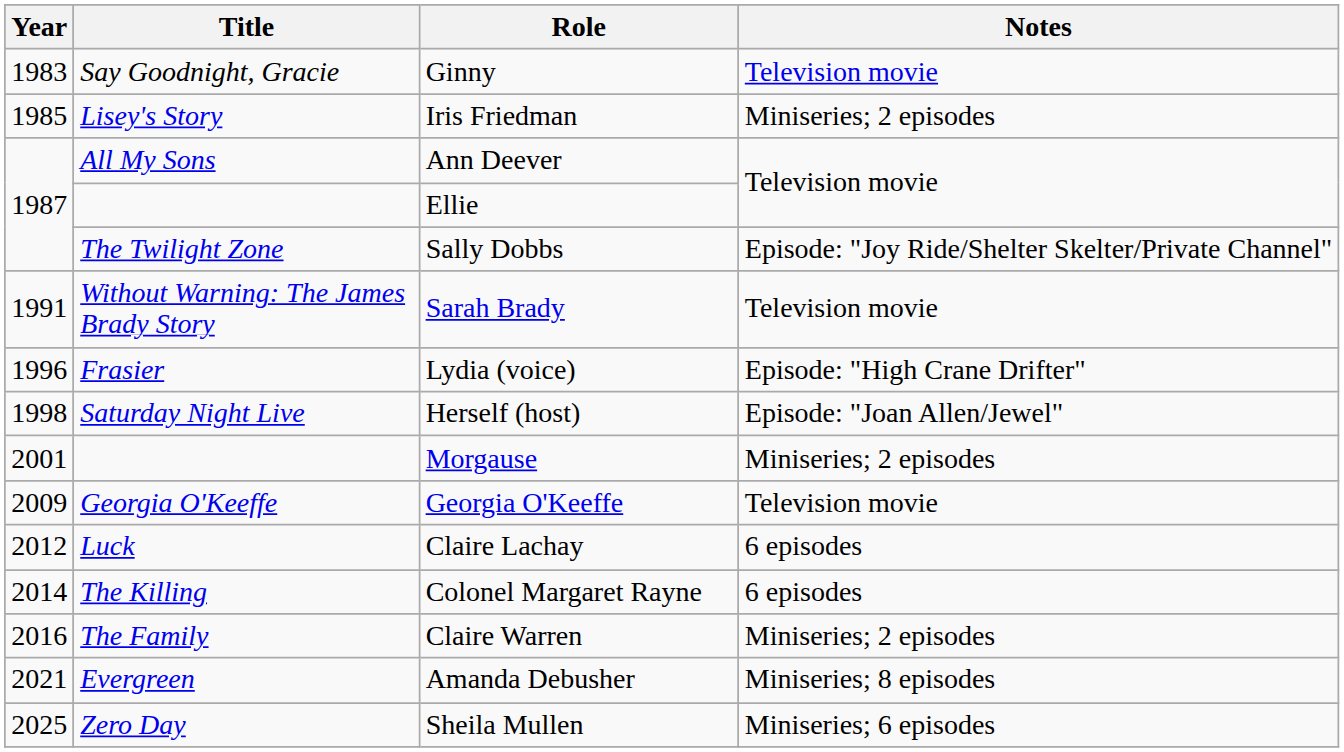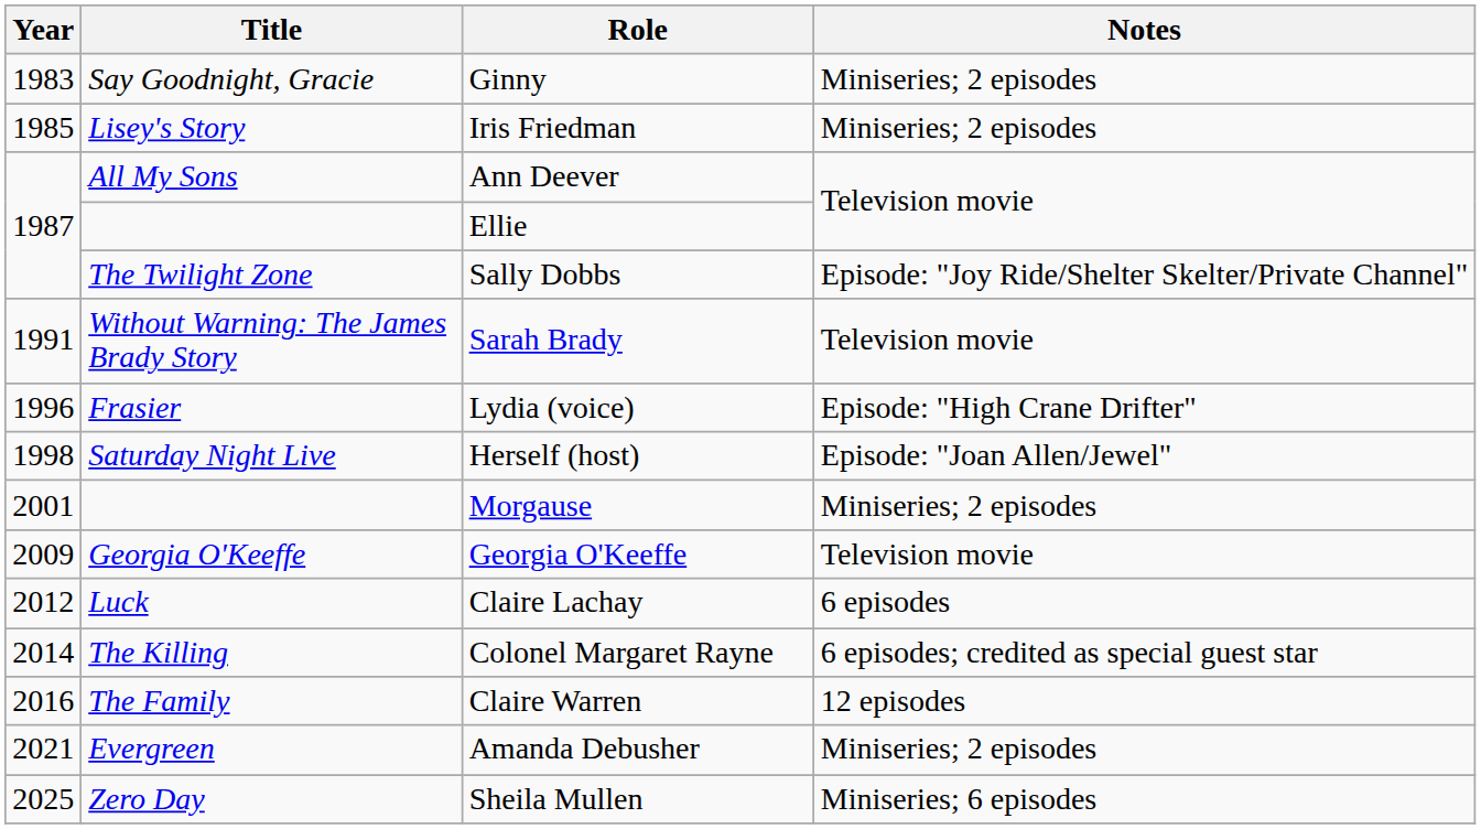Ginny | Notes: Television movie -> Miniseries; 2 episodes
Colonel Margaret Rayne | Notes: 6 episodes -> 6 episodes; credited as special guest star
Claire Warren | Notes: Miniseries; 2 episodes -> 12 episodes
Amanda Debusher | Notes: Miniseries; 8 episodes -> Miniseries; 2 episodes
